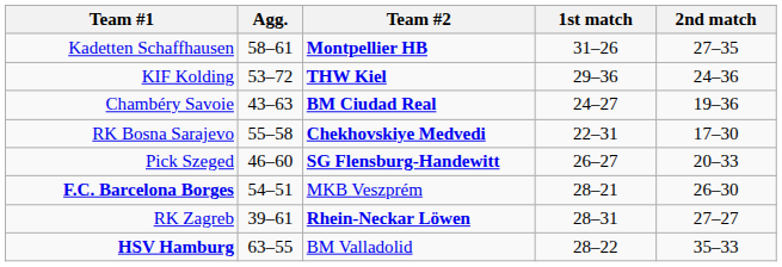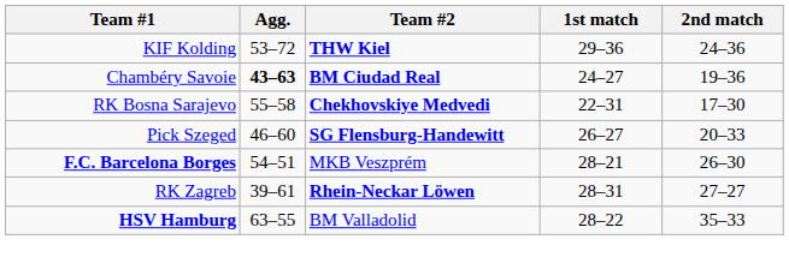- row: Kadetten Schaffhausen | 58–61 | Montpellier HB | 31–26 | 27–35
Chambéry Savoie | Agg.: normal -> bold
